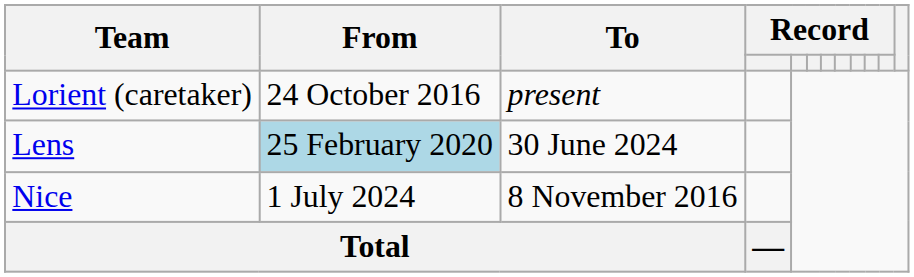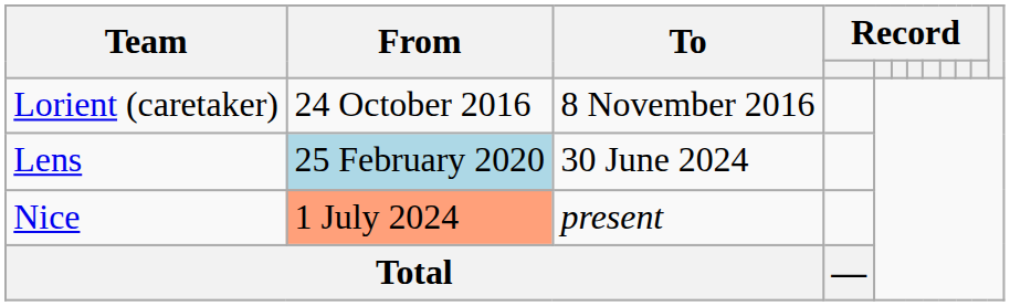Lorient (caretaker) | To: present -> 8 November 2016
Nice | From: no background -> lightsalmon background
Nice | To: 8 November 2016 -> present
